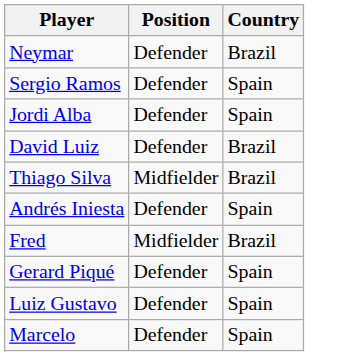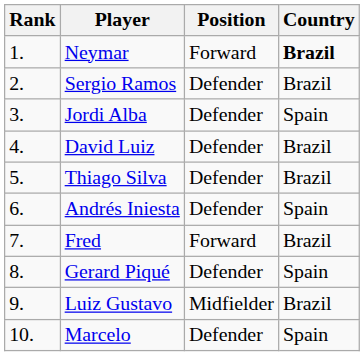+ column: Rank | 1. | 2. | 3. | 4. | 5. | 6. | 7. | 8. | 9. | 10.
Neymar | Position: Defender -> Forward
Neymar | Country: normal -> bold
Sergio Ramos | Country: Spain -> Brazil
Thiago Silva | Position: Midfielder -> Defender
Fred | Position: Midfielder -> Forward
Luiz Gustavo | Position: Defender -> Midfielder
Luiz Gustavo | Country: Spain -> Brazil
